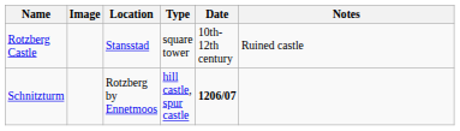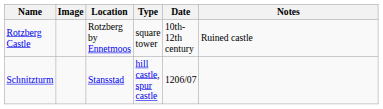Rotzberg Castle | Location: Stansstad -> Rotzberg by Ennetmoos
Schnitzturm | Location: Rotzberg by Ennetmoos -> Stansstad
Schnitzturm | Date: bold -> normal
